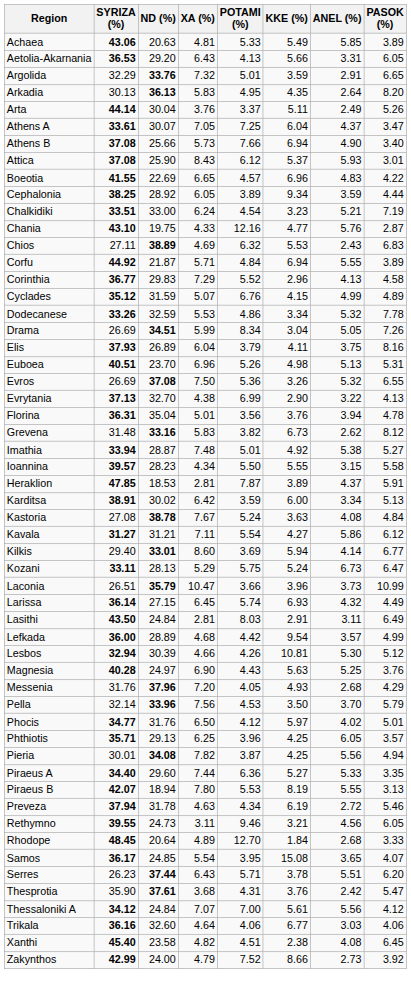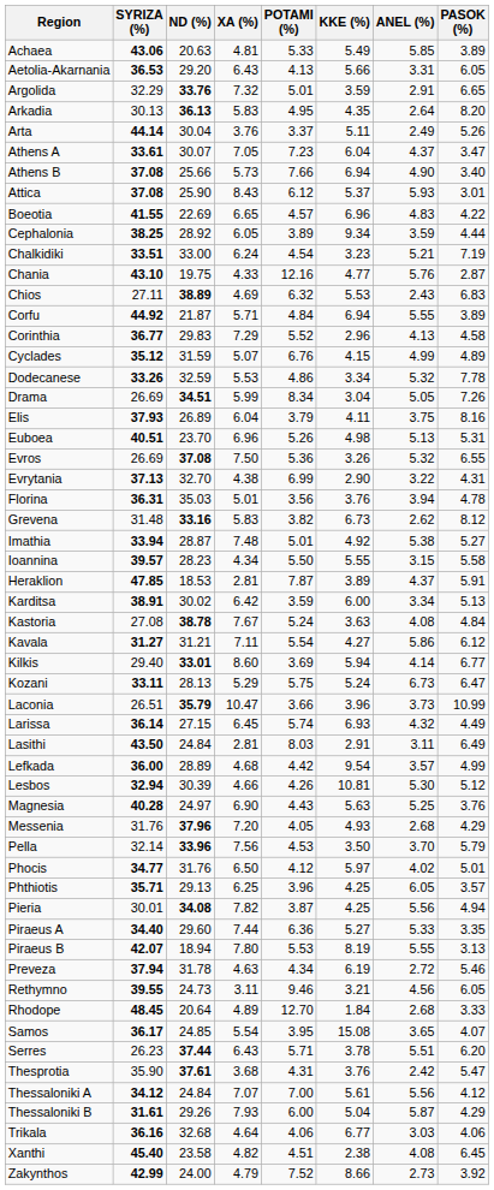Athens A | POTAMI (%): 7.25 -> 7.23
Evrytania | PASOK (%): 4.13 -> 4.31
Florina | ND (%): 35.04 -> 35.03
+ row: Thessaloniki B | 31.61 | 29.26 | 7.93 | 6.00 | 5.04 | 5.87 | 4.29
Trikala | ND (%): 32.60 -> 32.68
